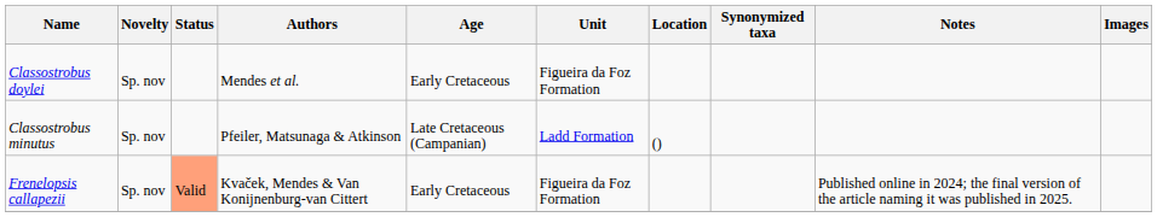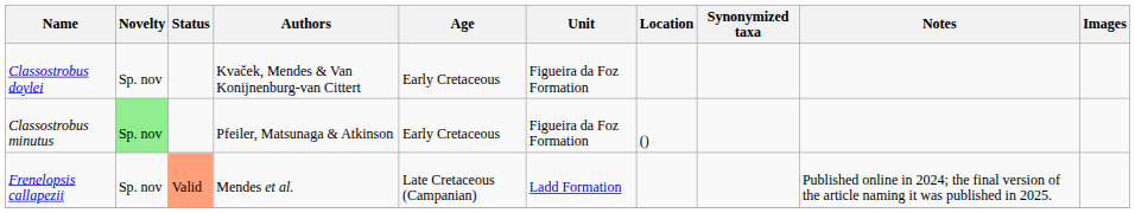Classostrobus doylei | Authors: Mendes et al. -> Kvaček, Mendes & Van Konijnenburg-van Cittert
Classostrobus minutus | Novelty: no background -> lightgreen background
Classostrobus minutus | Age: Late Cretaceous (Campanian) -> Early Cretaceous
Classostrobus minutus | Unit: Ladd Formation -> Figueira da Foz Formation
Frenelopsis callapezii | Authors: Kvaček, Mendes & Van Konijnenburg-van Cittert -> Mendes et al.
Frenelopsis callapezii | Age: Early Cretaceous -> Late Cretaceous (Campanian)
Frenelopsis callapezii | Unit: Figueira da Foz Formation -> Ladd Formation
